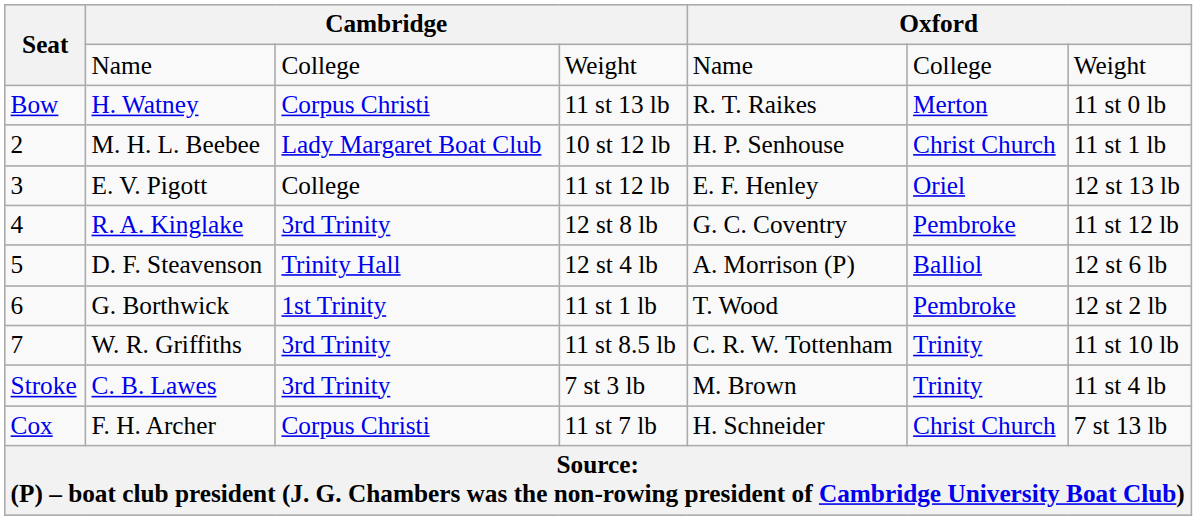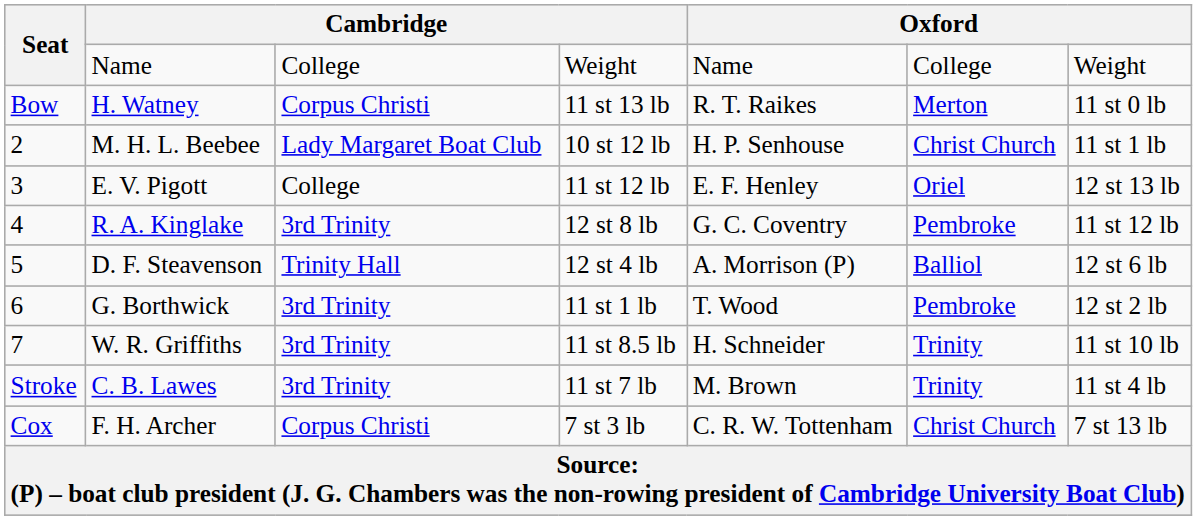G. Borthwick | column 3: 1st Trinity -> 3rd Trinity
W. R. Griffiths | column 5: C. R. W. Tottenham -> H. Schneider
C. B. Lawes | column 4: 7 st 3 lb -> 11 st 7 lb
F. H. Archer | column 4: 11 st 7 lb -> 7 st 3 lb
F. H. Archer | column 5: H. Schneider -> C. R. W. Tottenham
